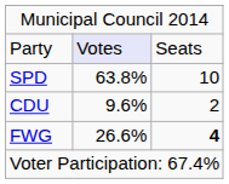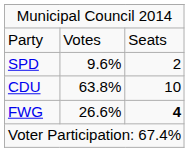Party | column 2: lavender background -> no background
SPD | column 2: 63.8% -> 9.6%
SPD | column 3: 10 -> 2
CDU | column 2: 9.6% -> 63.8%
CDU | column 3: 2 -> 10
